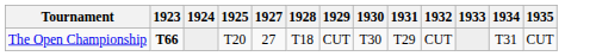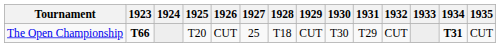+ column: 1926 | CUT
The Open Championship | 1927: 27 -> 25
The Open Championship | 1934: normal -> bold
